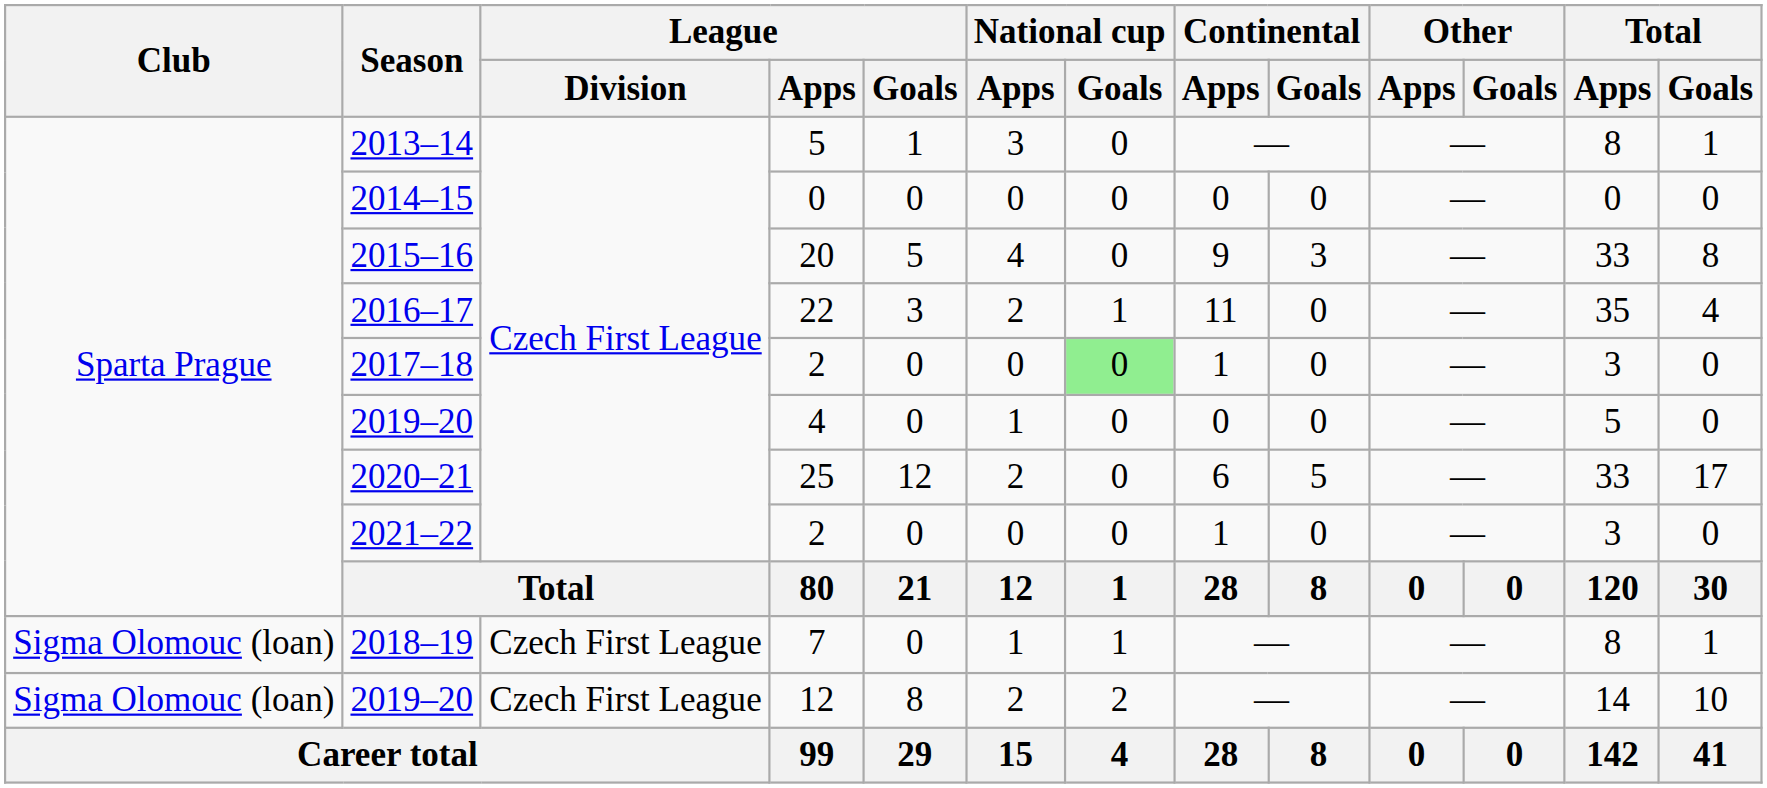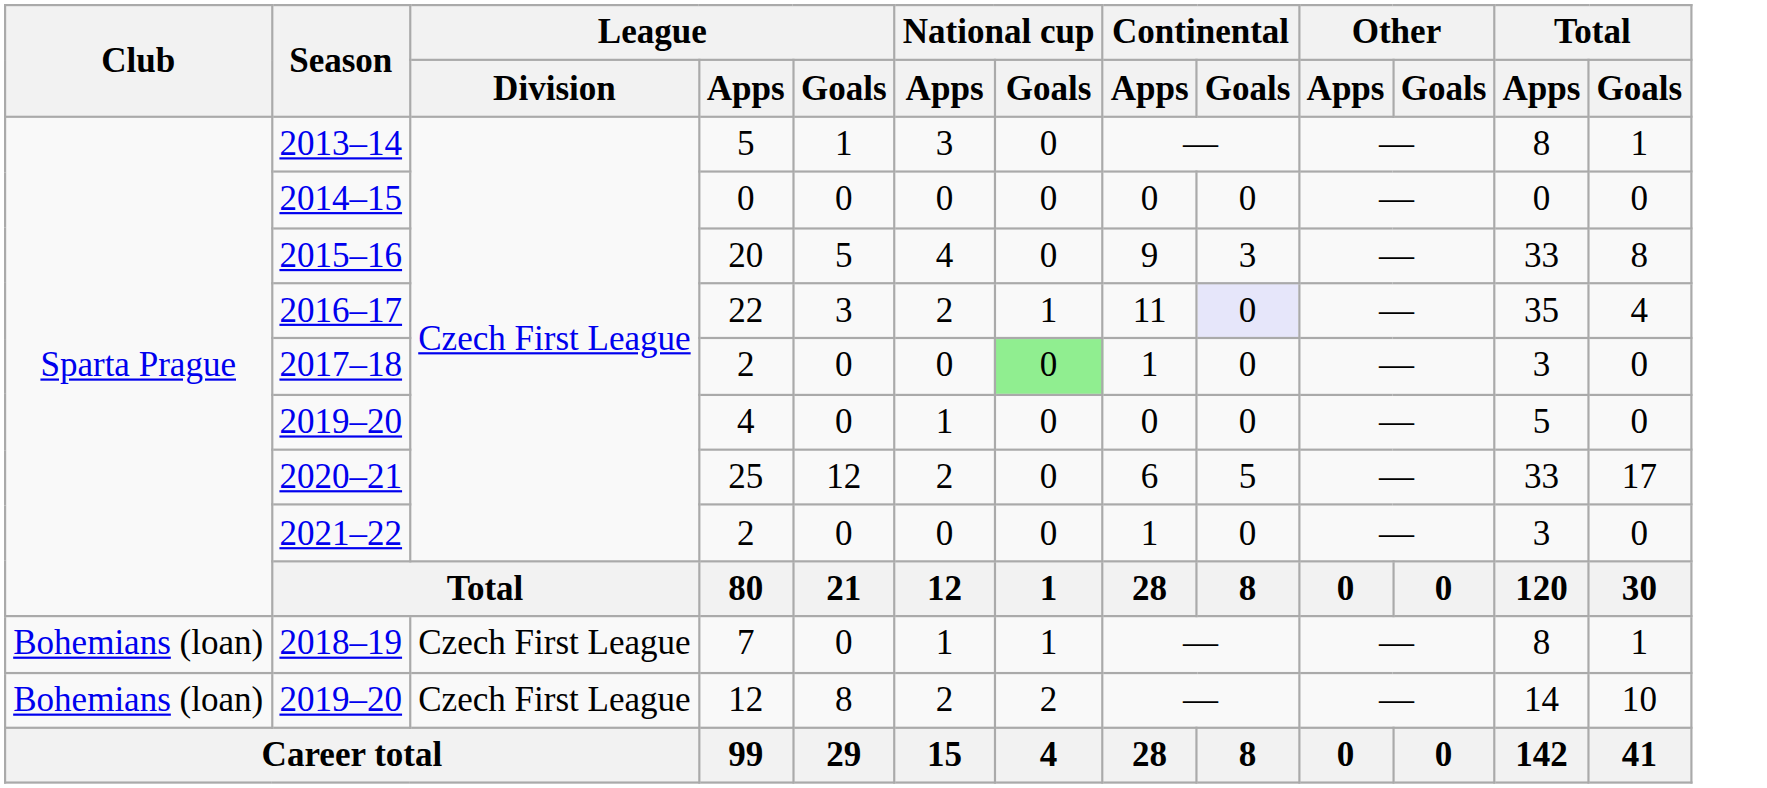2016–17 | Continental / Goals: no background -> lavender background
2018–19 | Club: Sigma Olomouc (loan) -> Bohemians (loan)
2019–20 / 12 | Club: Sigma Olomouc (loan) -> Bohemians (loan)
